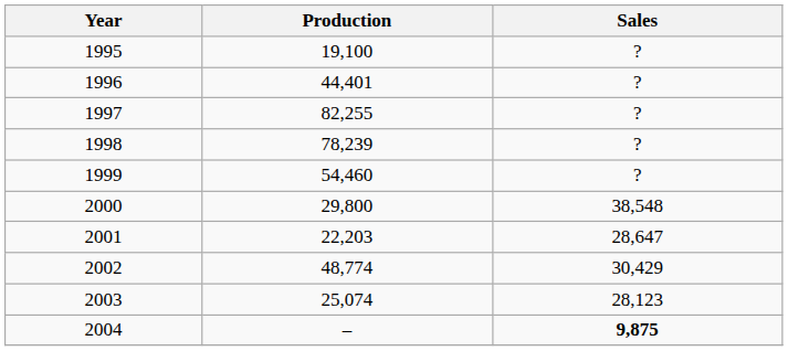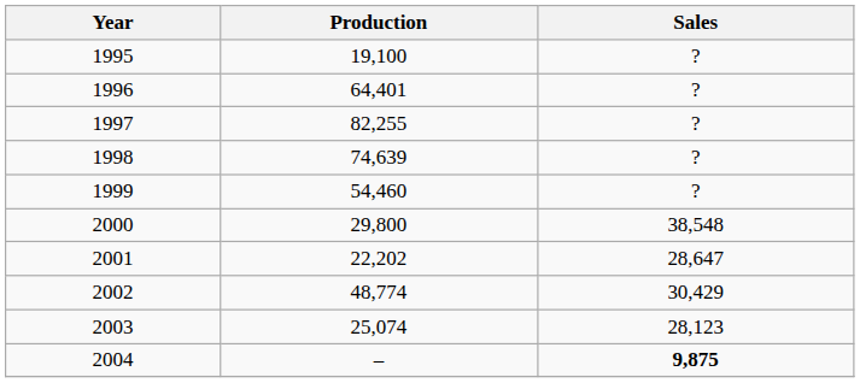1996 | Production: 44,401 -> 64,401
1998 | Production: 78,239 -> 74,639
2001 | Production: 22,203 -> 22,202
